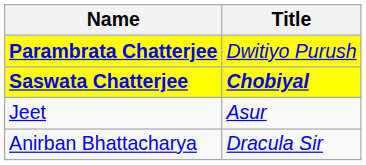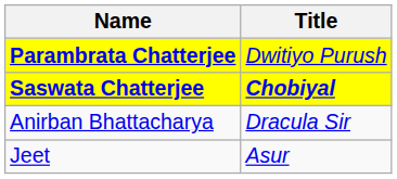rows swapped: Anirban Bhattacharya <-> Jeet
